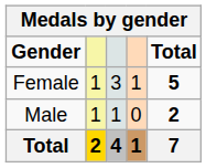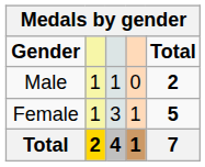rows swapped: Male <-> Female
